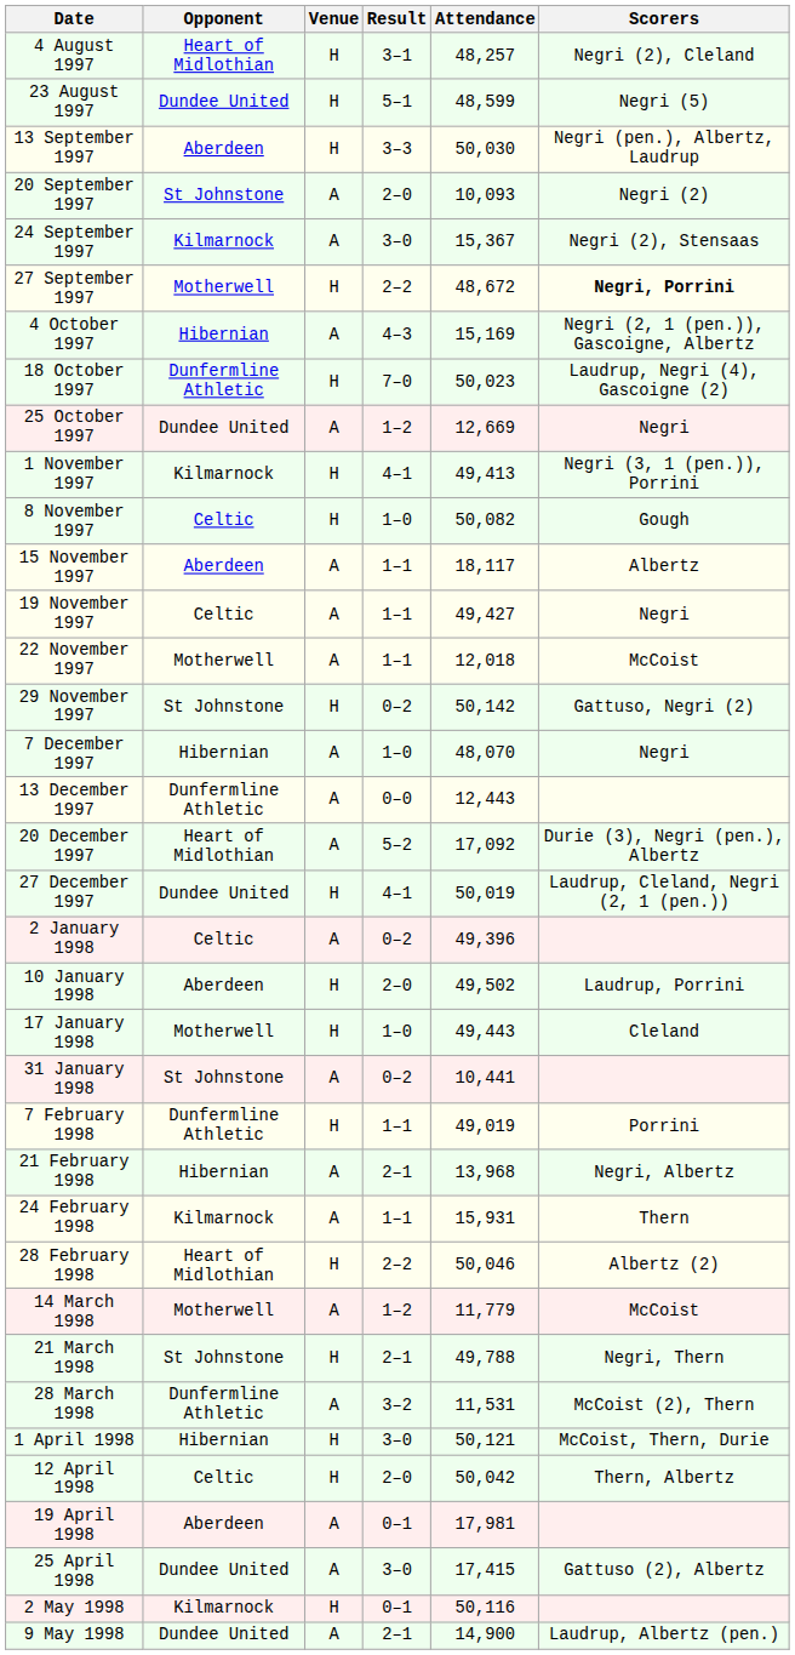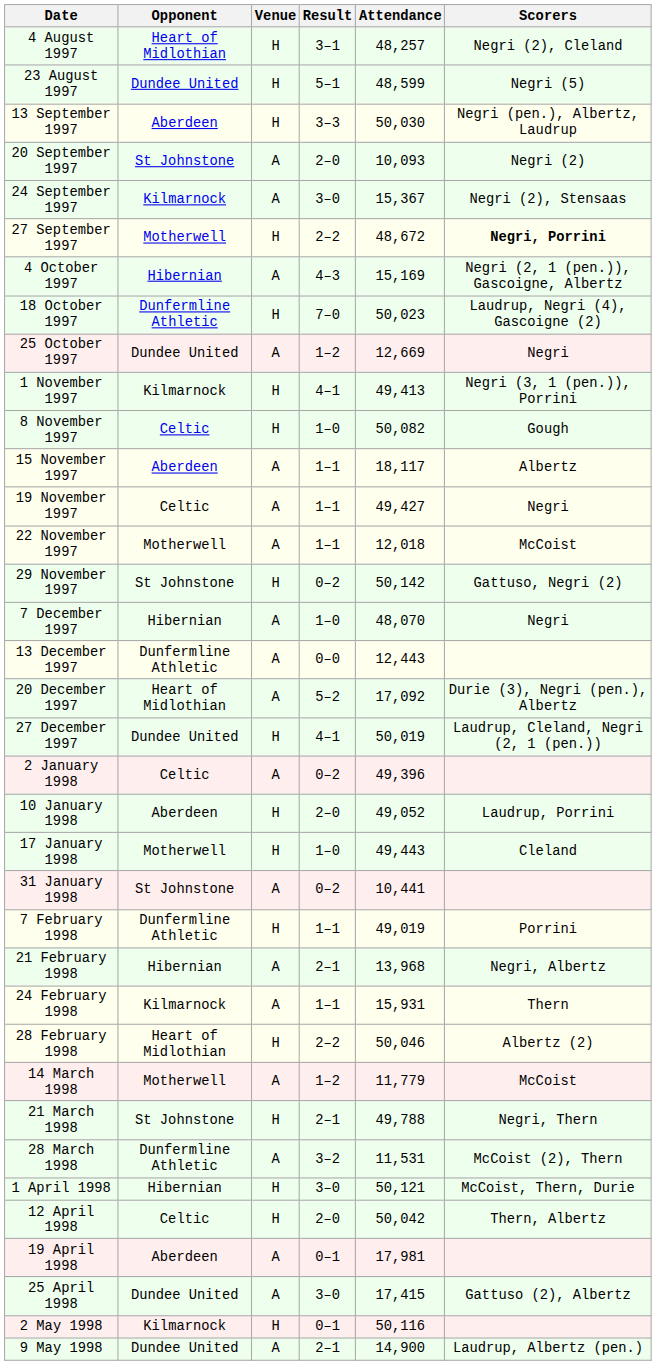10 January 1998 | Attendance: 49,502 -> 49,052
